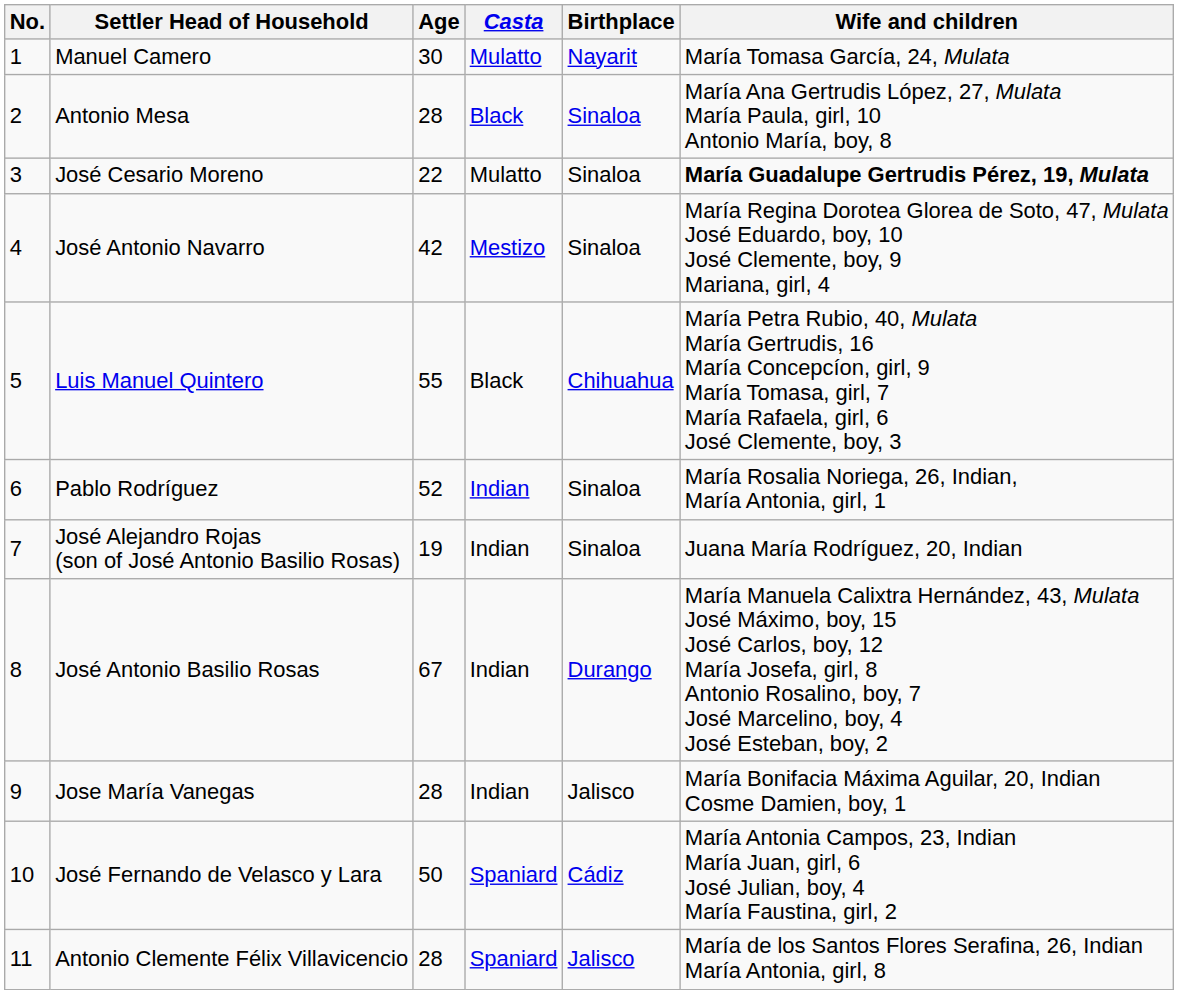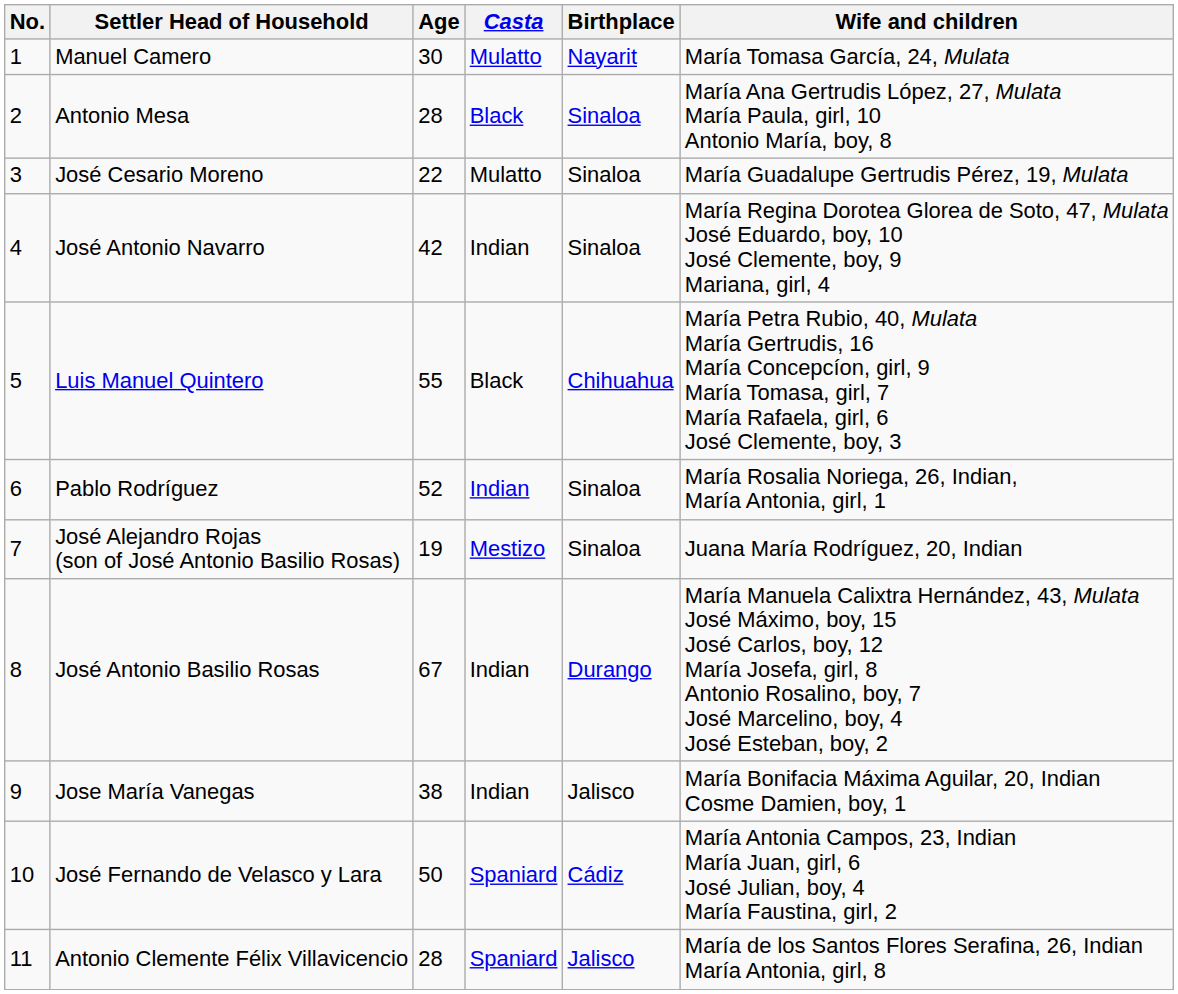José Cesario Moreno | Wife and children: bold -> normal
José Antonio Navarro | Casta: Mestizo -> Indian
José Alejandro Rojas (son of José Antonio Basilio Rosas) | Casta: Indian -> Mestizo
Jose María Vanegas | Age: 28 -> 38
